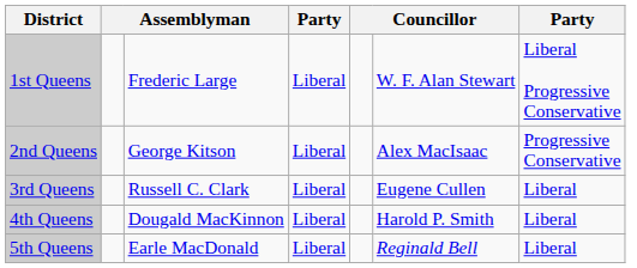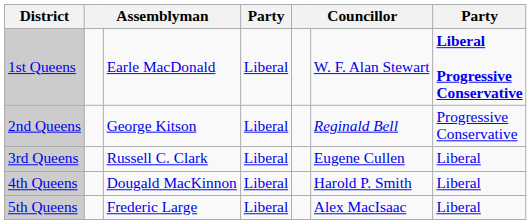1st Queens | column 3: Frederic Large -> Earle MacDonald
1st Queens | column 7: normal -> bold
2nd Queens | column 6: Alex MacIsaac -> Reginald Bell
5th Queens | column 3: Earle MacDonald -> Frederic Large
5th Queens | column 6: Reginald Bell -> Alex MacIsaac
